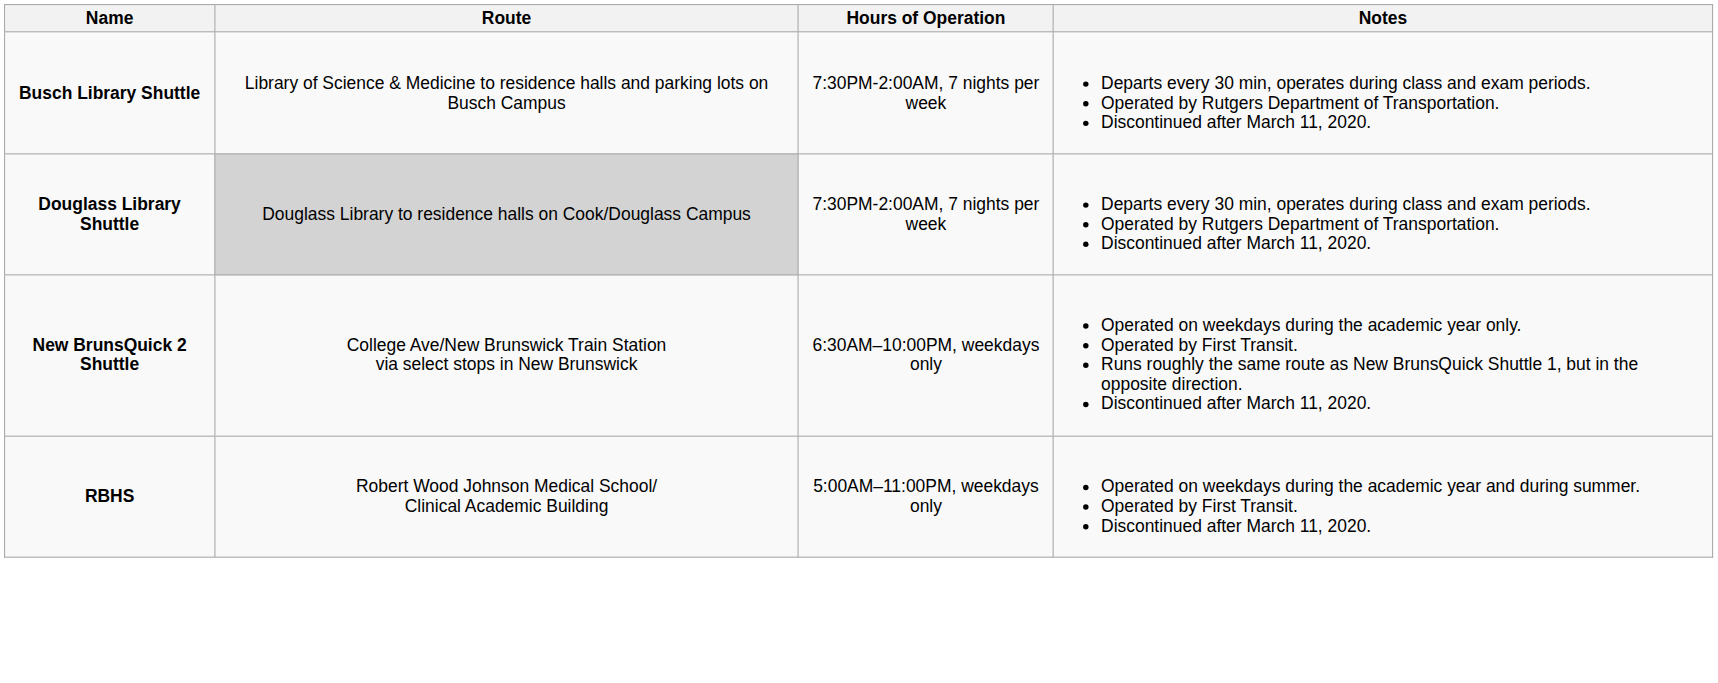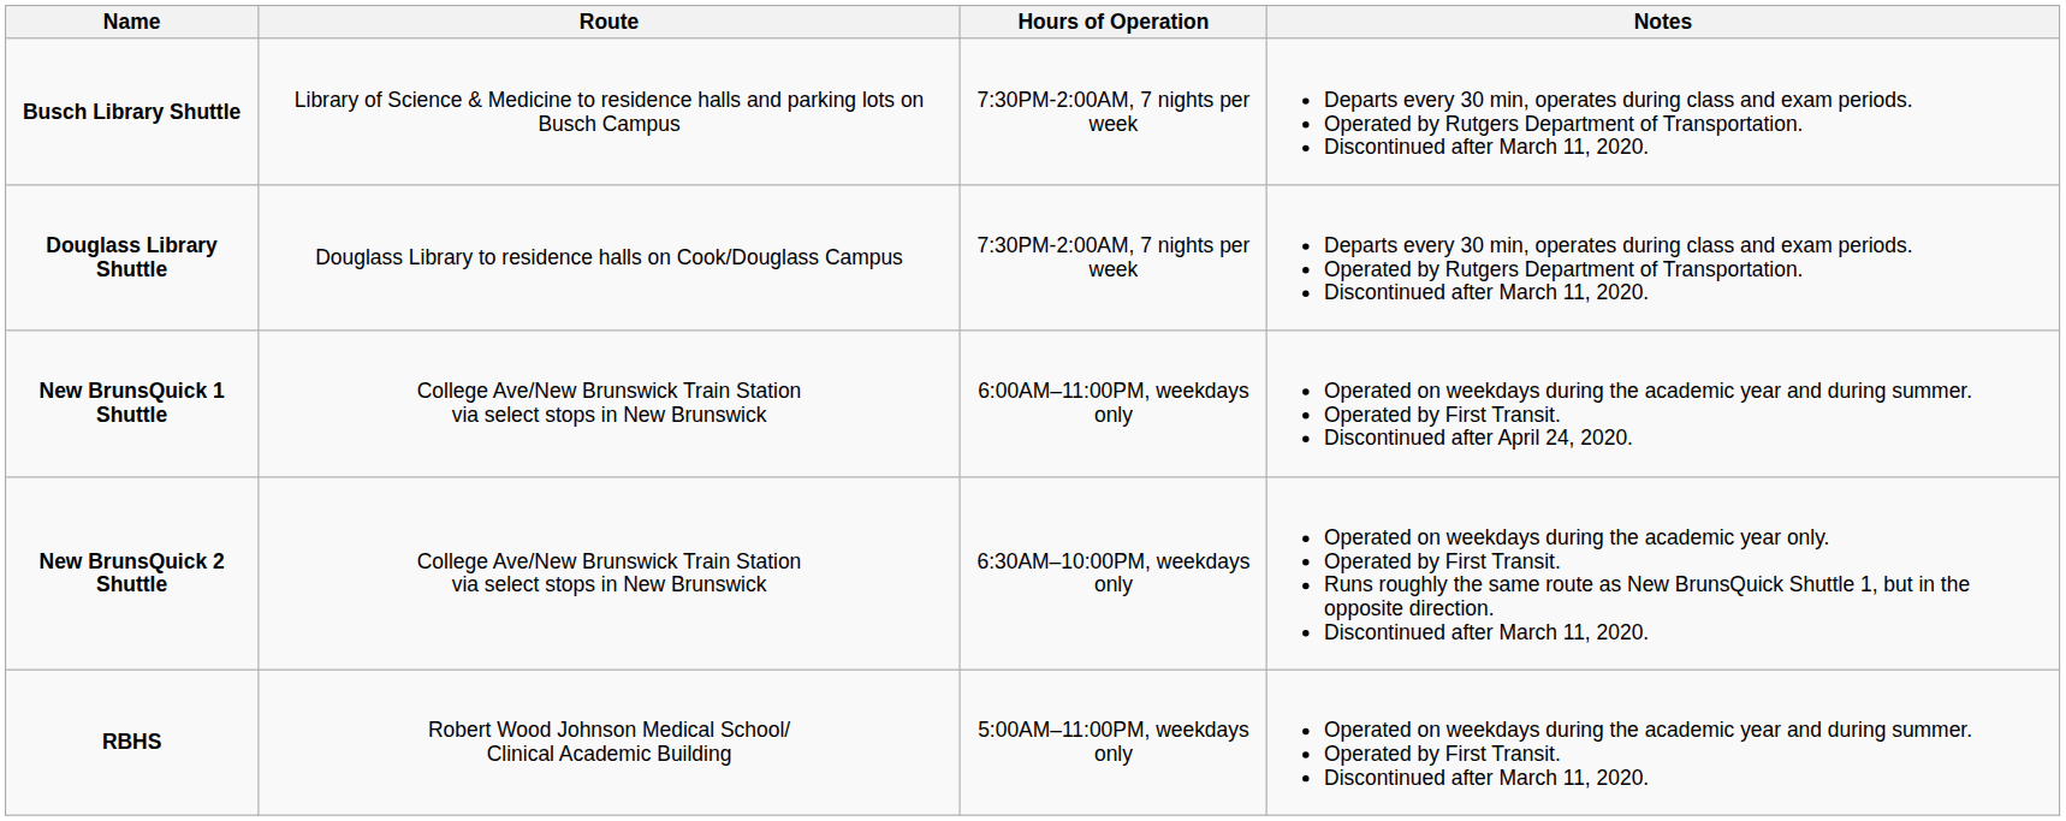Douglass Library Shuttle | Route: lightgrey background -> no background
+ row: New BrunsQuick 1 Shuttle | College Ave/New Brunswick Train Station via select stops in New Brunswick | 6:00AM–11:00PM, weekdays only | Operated on weekdays during the academic year and during summer. Operated by First Transit. Discontinued after April 24, 2020.
